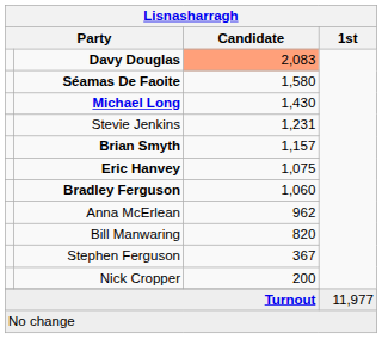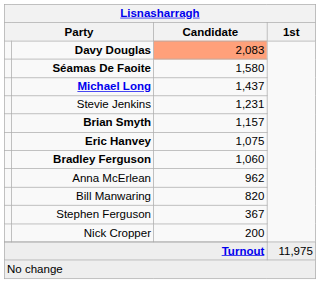Michael Long | Candidate: 1,430 -> 1,437
Turnout | 1st: 11,977 -> 11,975
